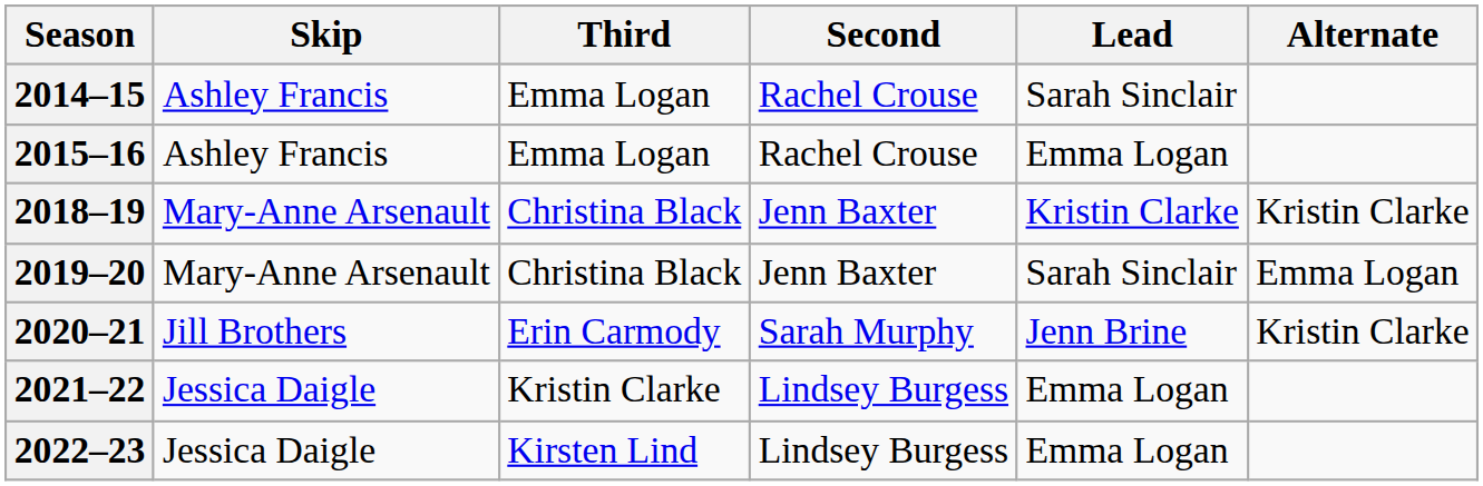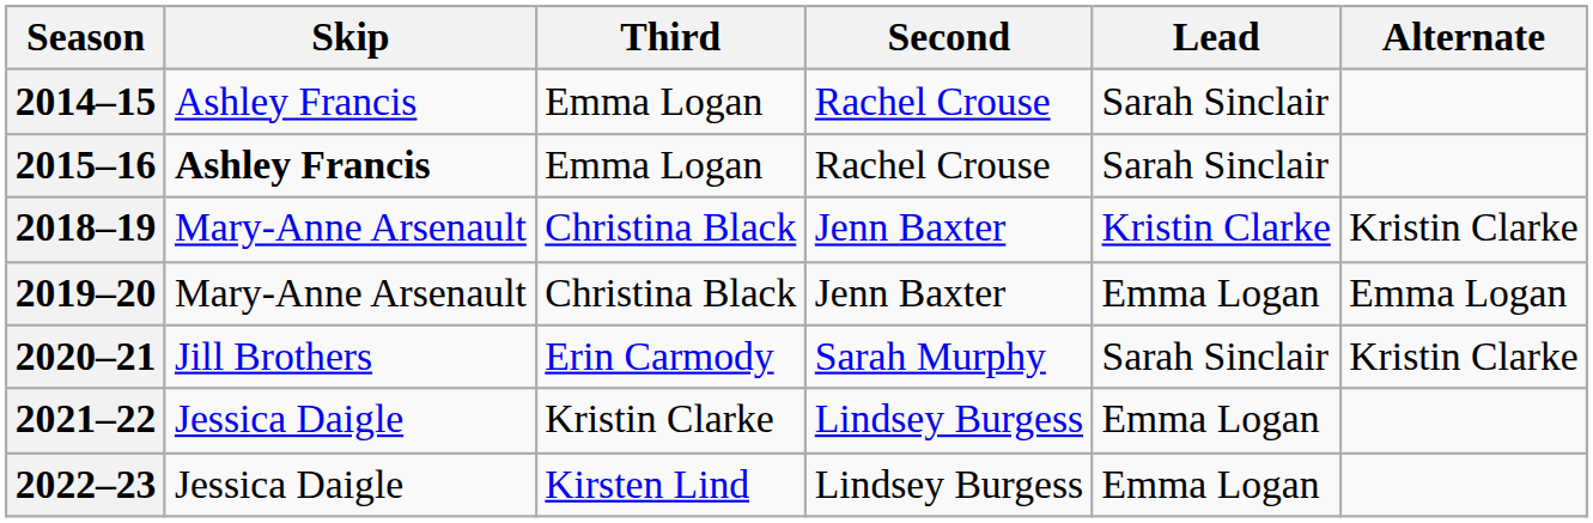2015–16 | Skip: normal -> bold
2015–16 | Lead: Emma Logan -> Sarah Sinclair
2019–20 | Lead: Sarah Sinclair -> Emma Logan
2020–21 | Lead: Jenn Brine -> Sarah Sinclair
